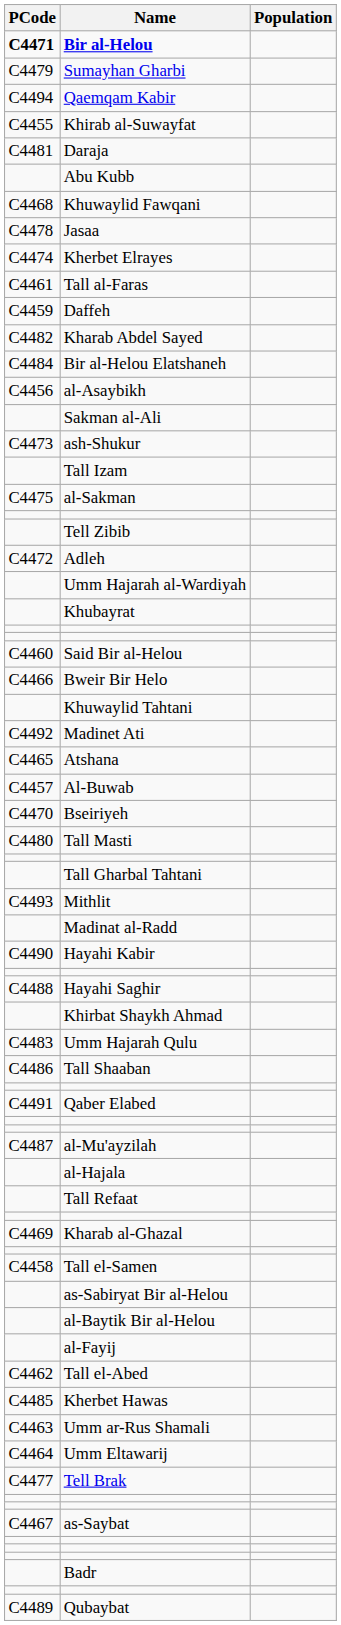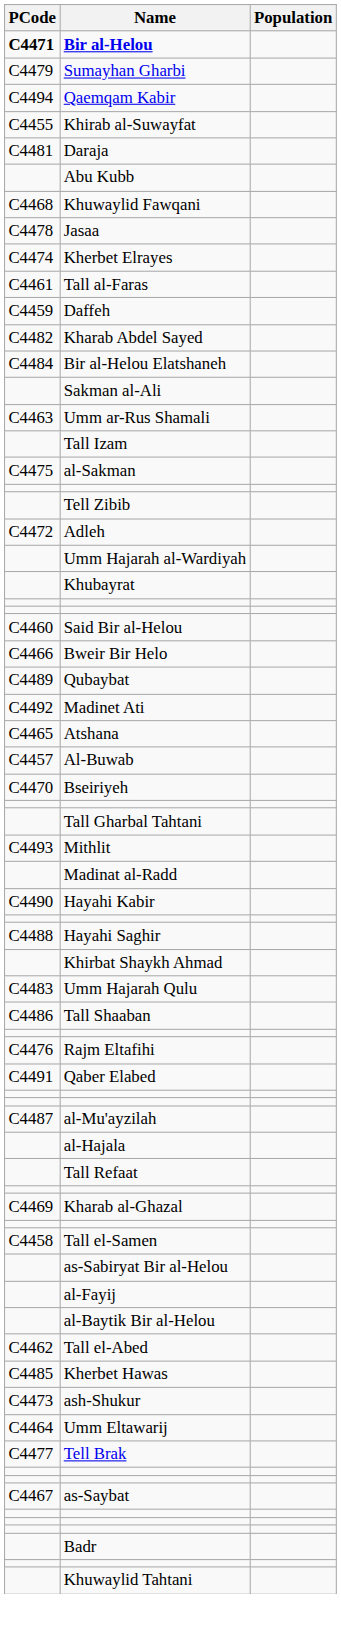- row: C4456 | al-Asaybikh
rows swapped: Umm ar-Rus Shamali <-> ash-Shukur
rows swapped: Khuwaylid Tahtani <-> Qubaybat
- row: C4480 | Tall Masti
+ row: C4476 | Rajm Eltafihi
rows swapped: al-Baytik Bir al-Helou <-> al-Fayij
